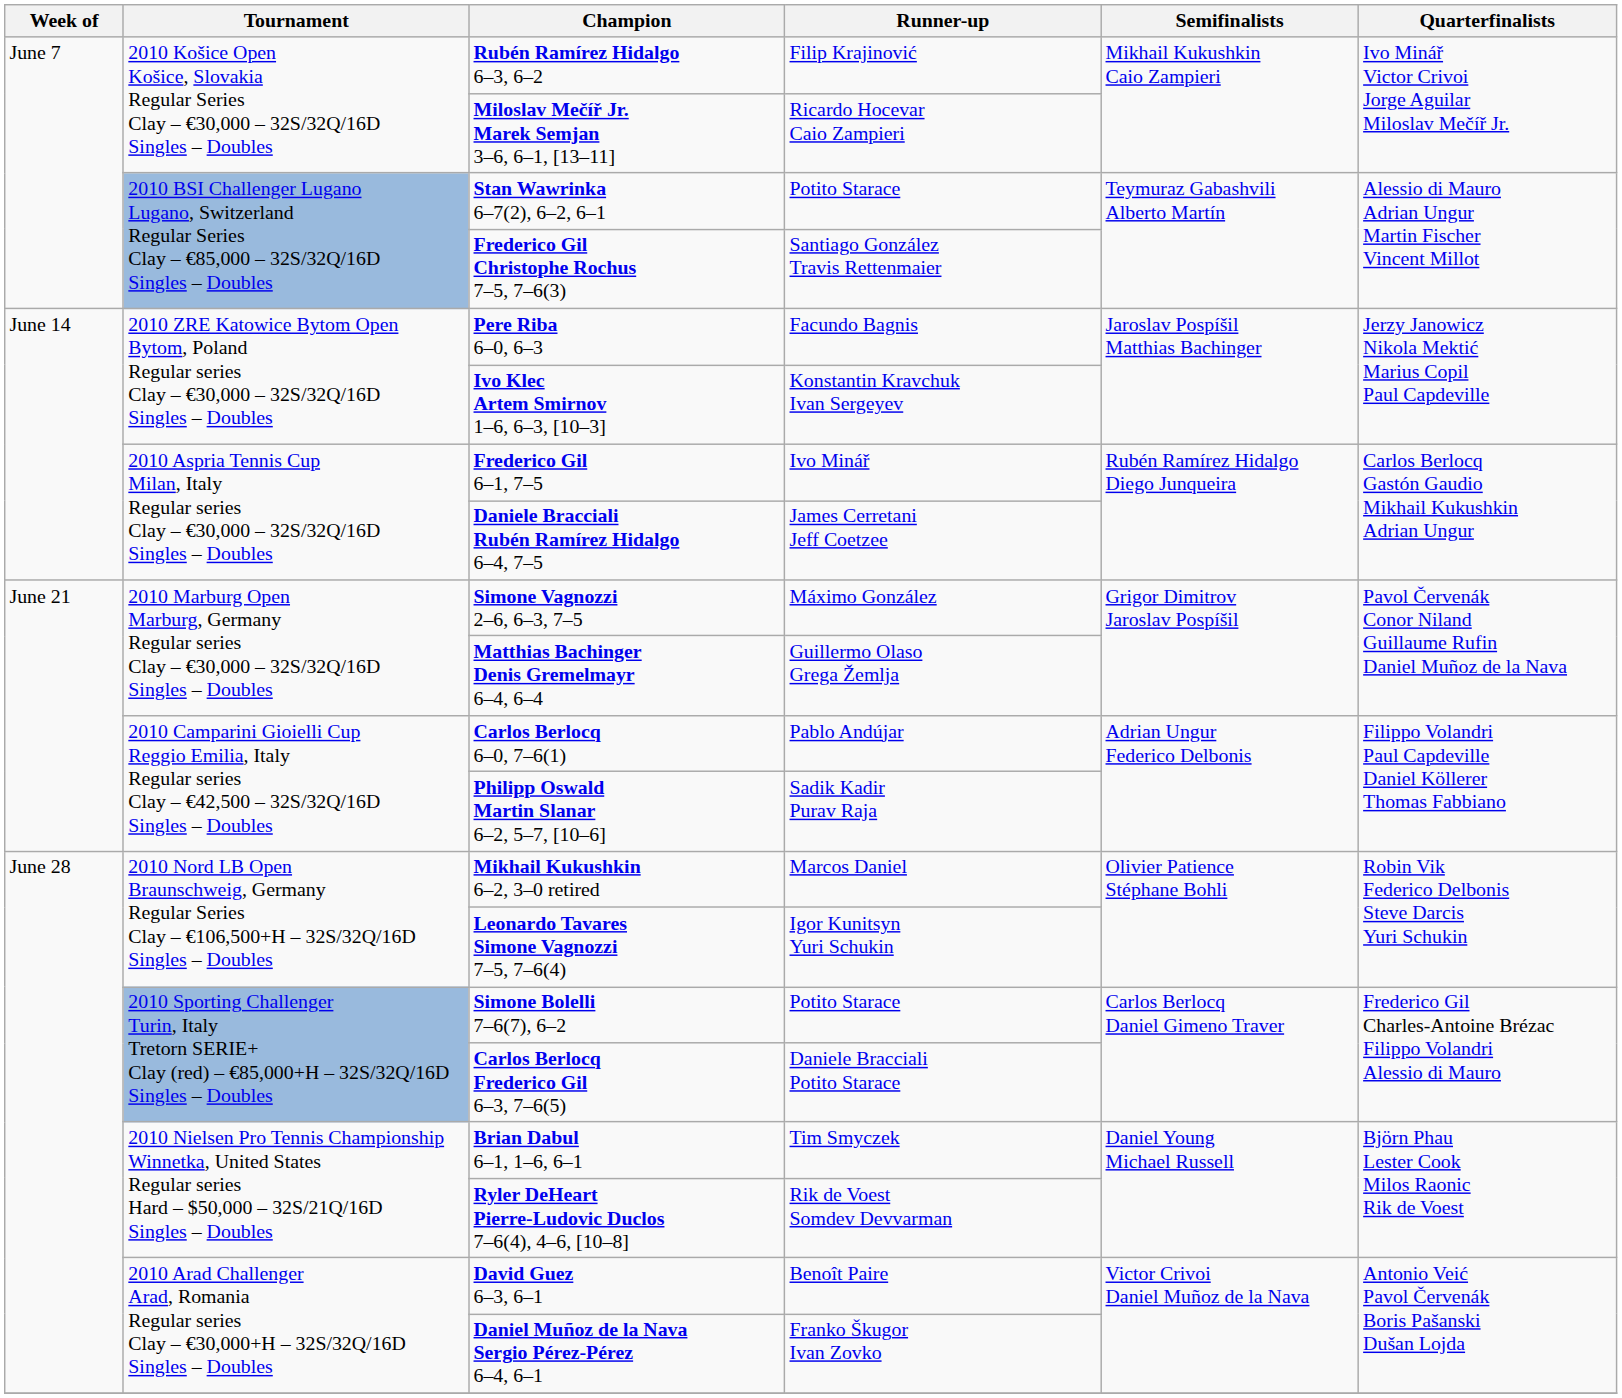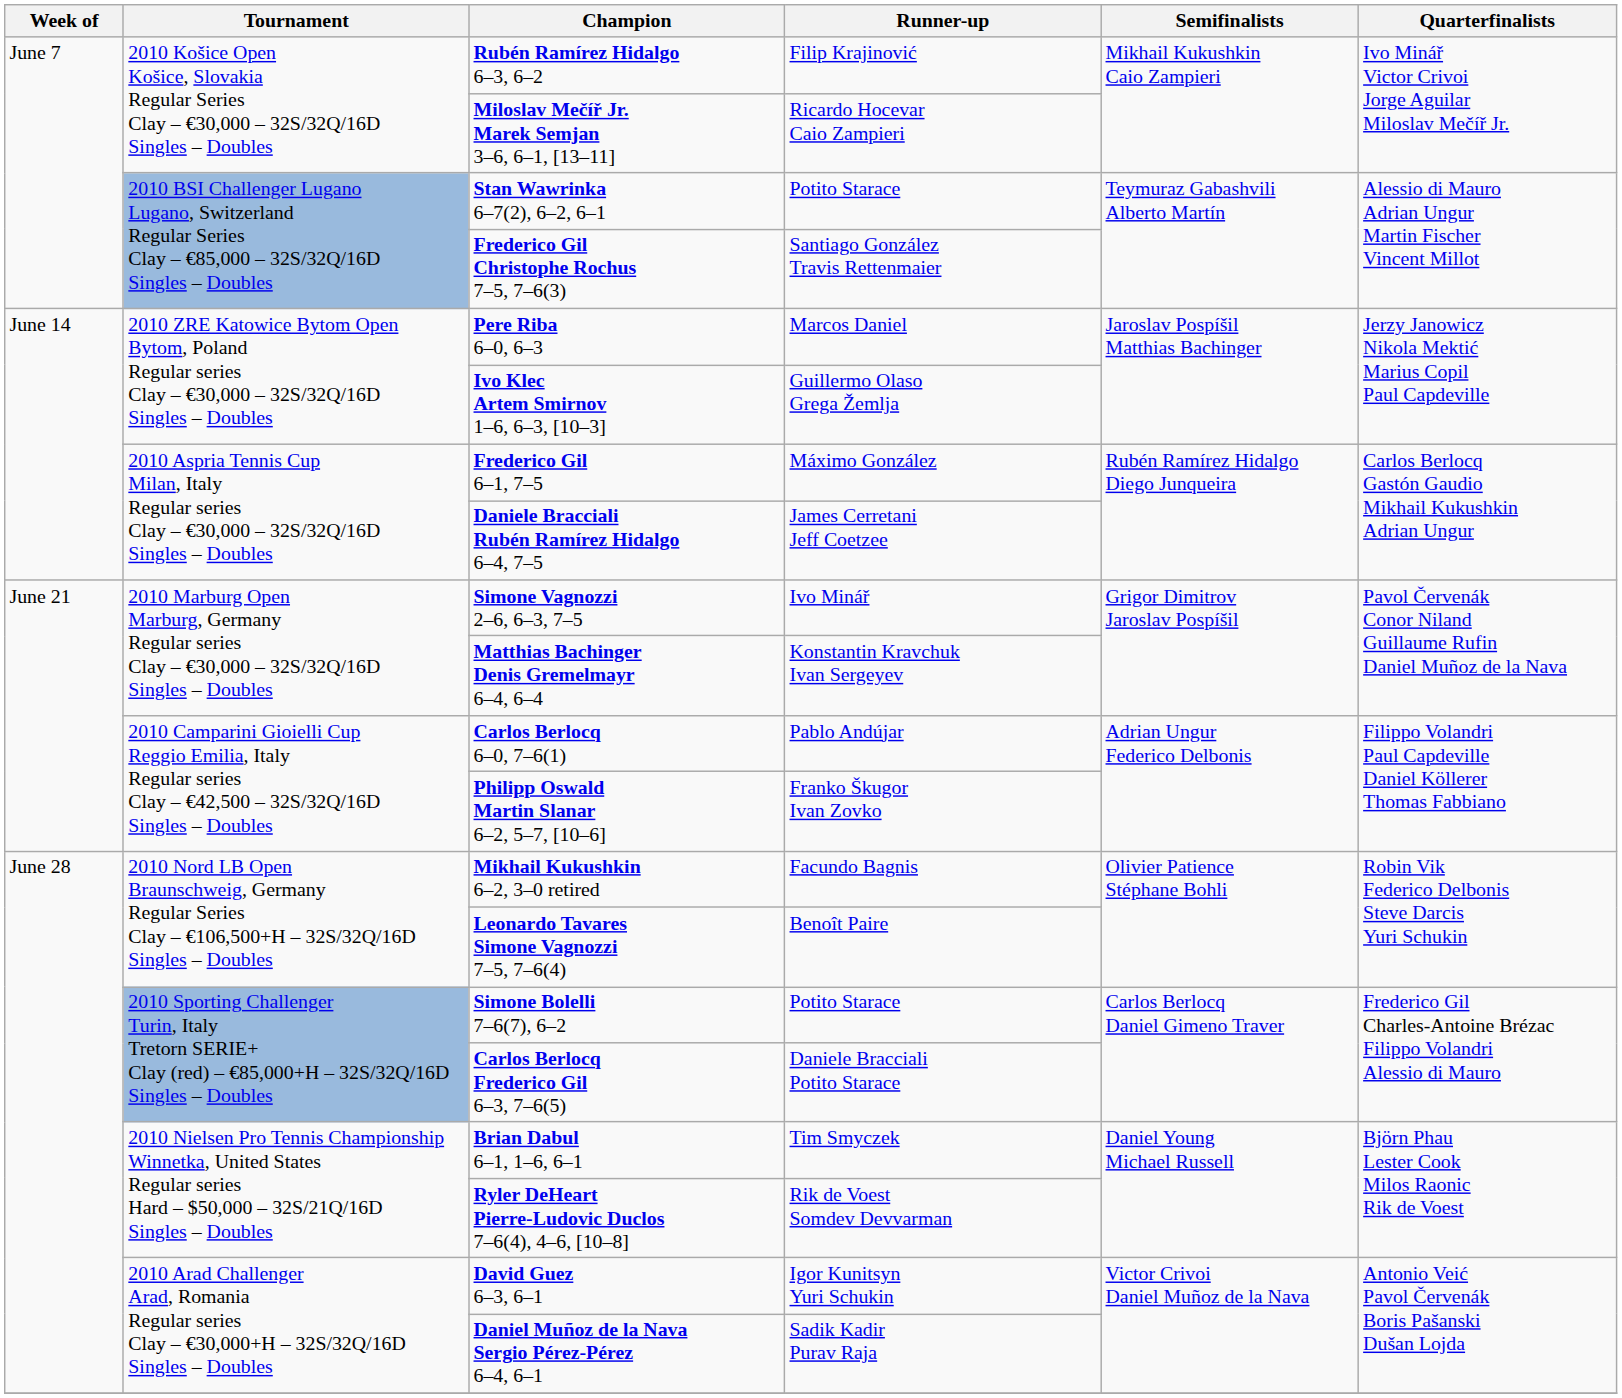Pere Riba 6–0, 6–3 | Runner-up: Facundo Bagnis -> Marcos Daniel
Ivo Klec Artem Smirnov 1–6, 6–3, [10–3] | Runner-up: Konstantin Kravchuk Ivan Sergeyev -> Guillermo Olaso Grega Žemlja
Frederico Gil 6–1, 7–5 | Runner-up: Ivo Minář -> Máximo González
Simone Vagnozzi 2–6, 6–3, 7–5 | Runner-up: Máximo González -> Ivo Minář
Matthias Bachinger Denis Gremelmayr 6–4, 6–4 | Runner-up: Guillermo Olaso Grega Žemlja -> Konstantin Kravchuk Ivan Sergeyev
Philipp Oswald Martin Slanar 6–2, 5–7, [10–6] | Runner-up: Sadik Kadir Purav Raja -> Franko Škugor Ivan Zovko
Mikhail Kukushkin 6–2, 3–0 retired | Runner-up: Marcos Daniel -> Facundo Bagnis
Leonardo Tavares Simone Vagnozzi 7–5, 7–6(4) | Runner-up: Igor Kunitsyn Yuri Schukin -> Benoît Paire
David Guez 6–3, 6–1 | Runner-up: Benoît Paire -> Igor Kunitsyn Yuri Schukin
Daniel Muñoz de la Nava Sergio Pérez-Pérez 6–4, 6–1 | Runner-up: Franko Škugor Ivan Zovko -> Sadik Kadir Purav Raja
